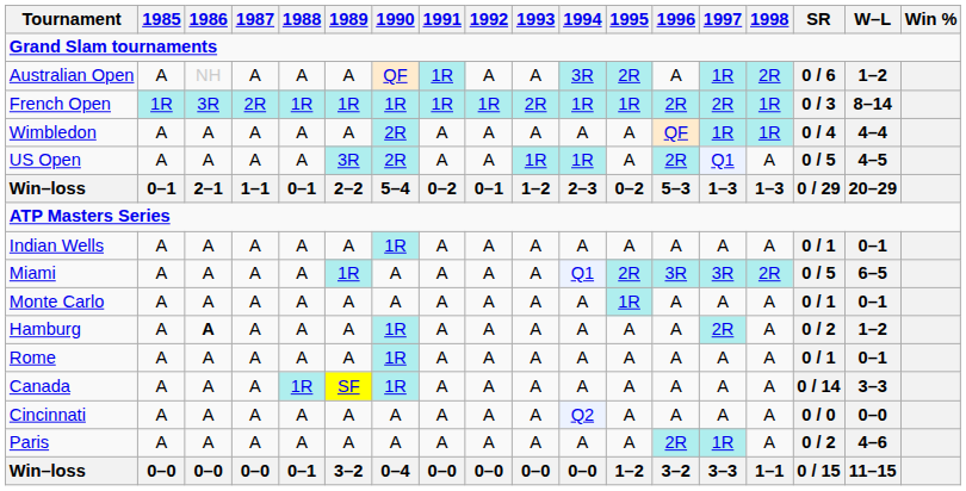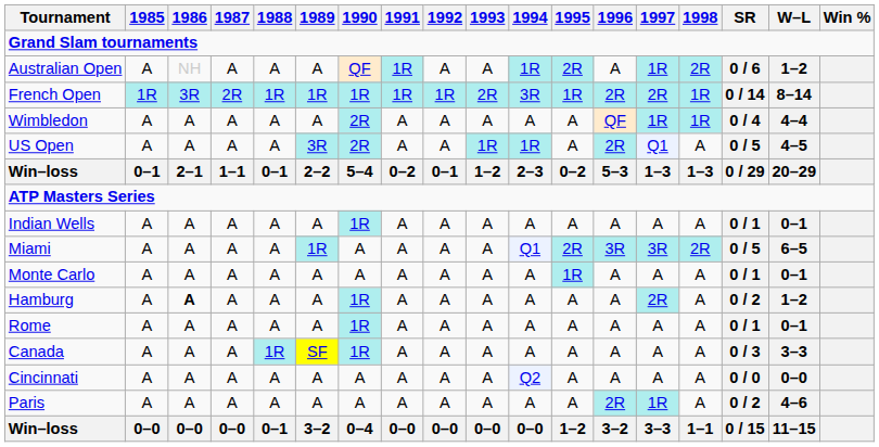Australian Open | 1994: 3R -> 1R
French Open | 1994: 1R -> 3R
French Open | SR: 0 / 3 -> 0 / 14
Canada | SR: 0 / 14 -> 0 / 3
